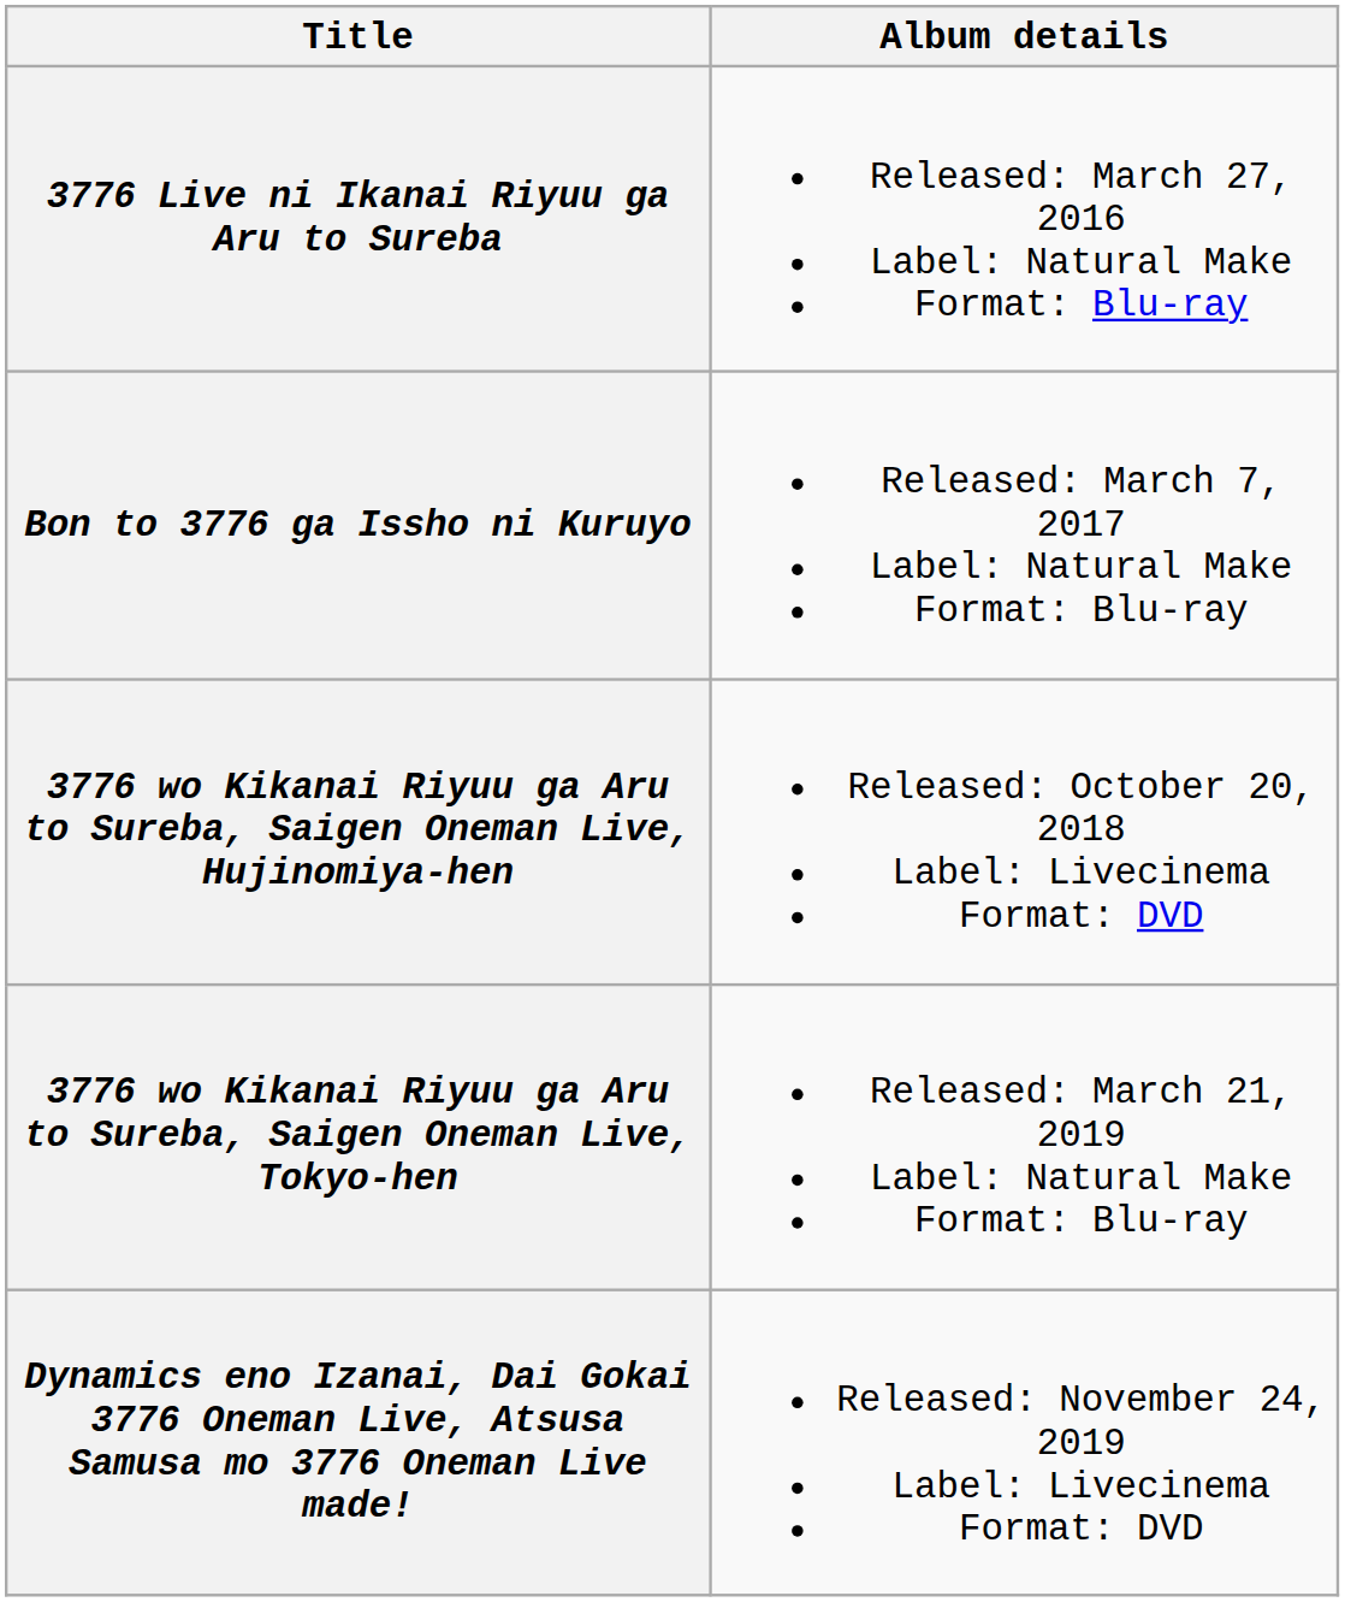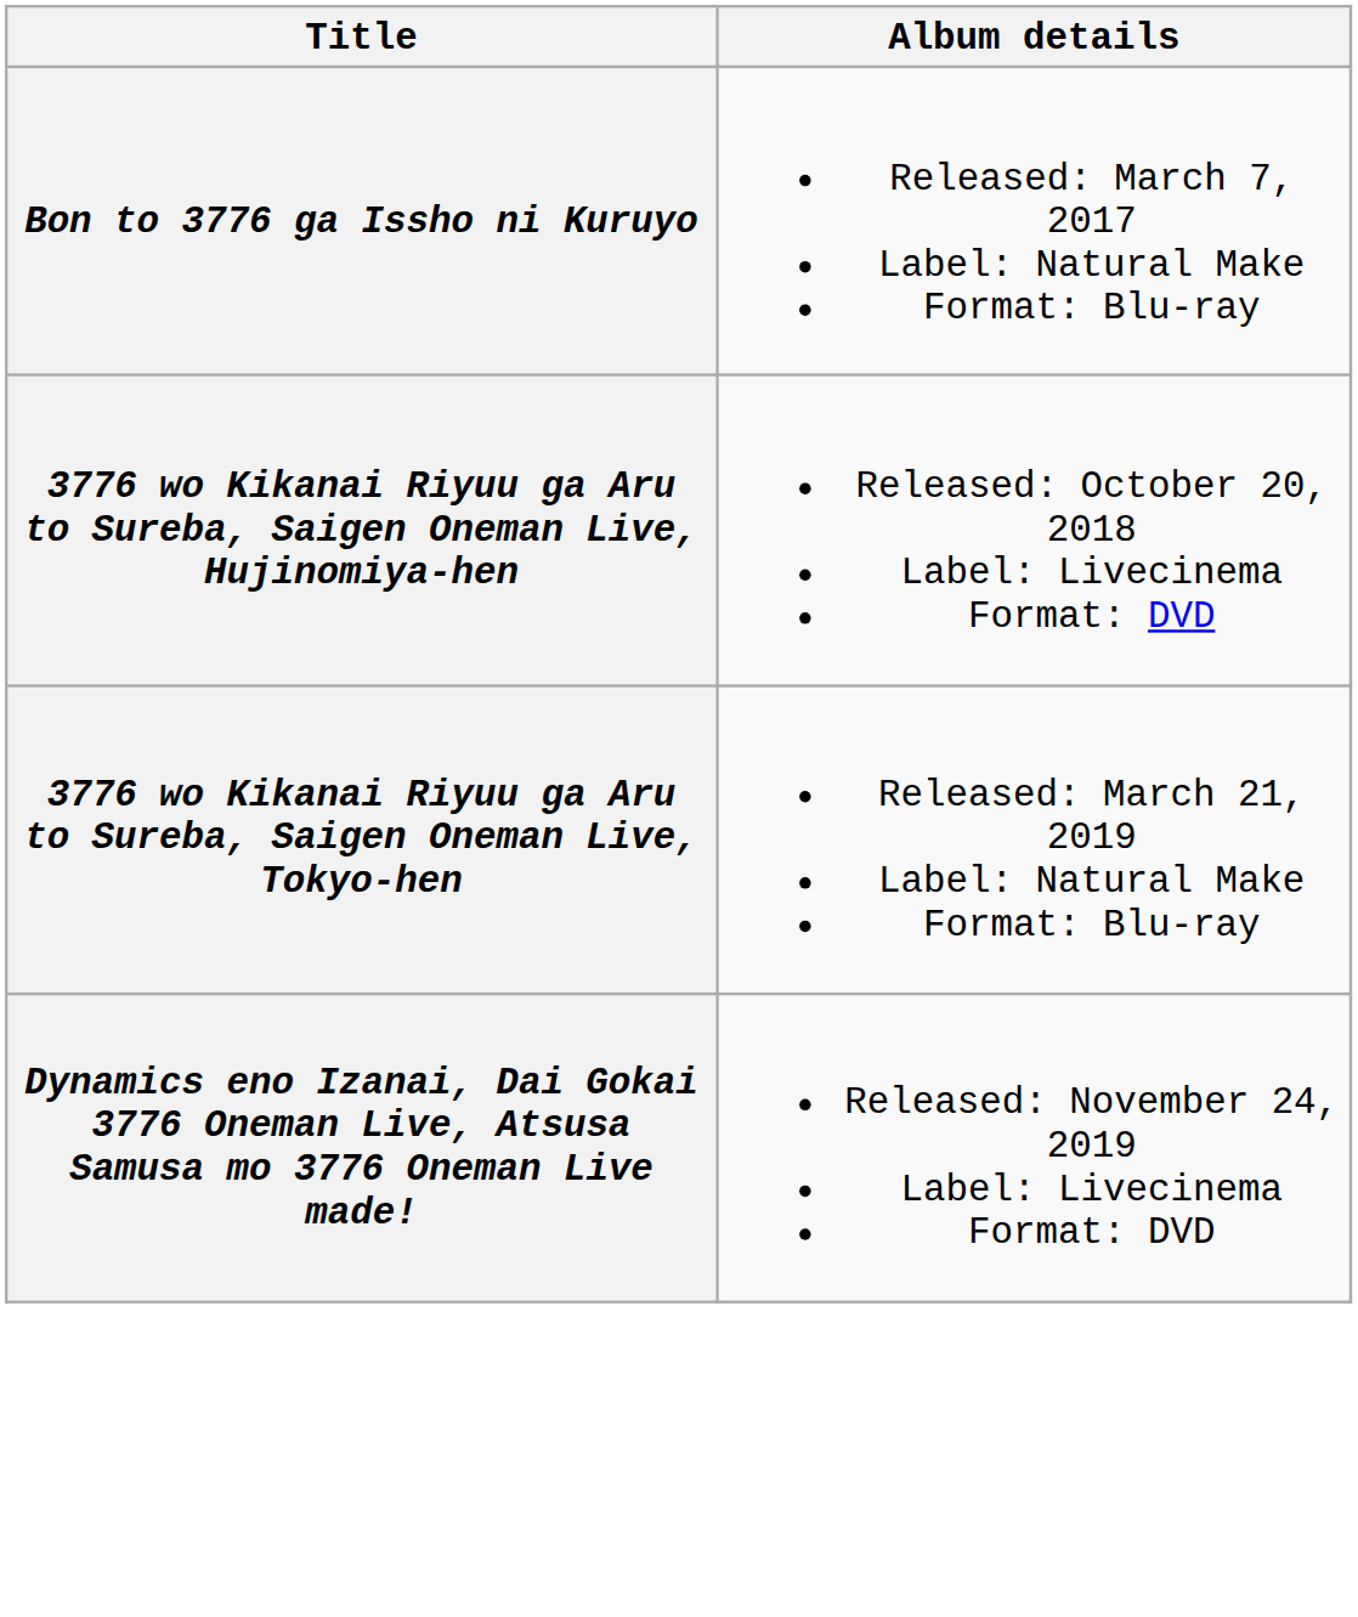- row: 3776 Live ni Ikanai Riyuu ga Aru to Sureba | Released: March 27, 2016 Label: Natural Make Format: Blu-ray
